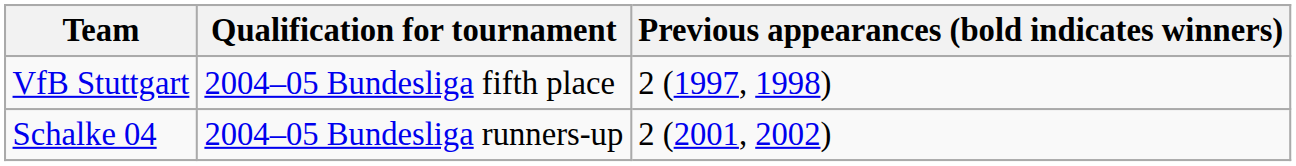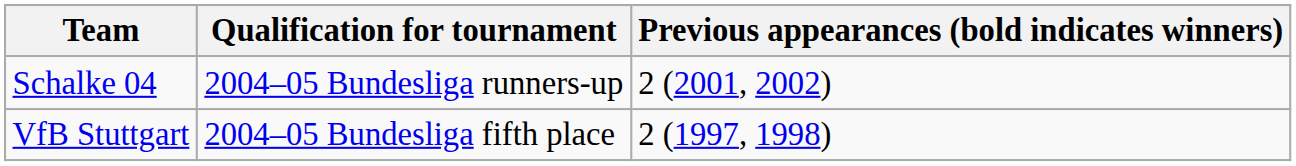rows swapped: VfB Stuttgart <-> Schalke 04
